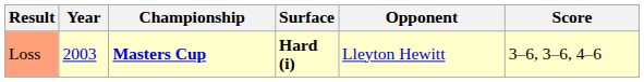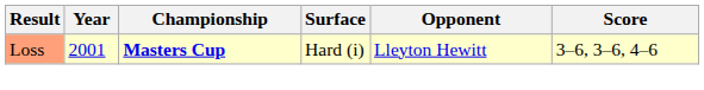Loss | Year: 2003 -> 2001
Loss | Surface: bold -> normal
